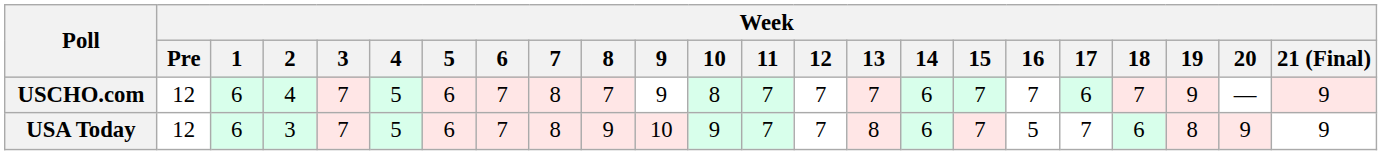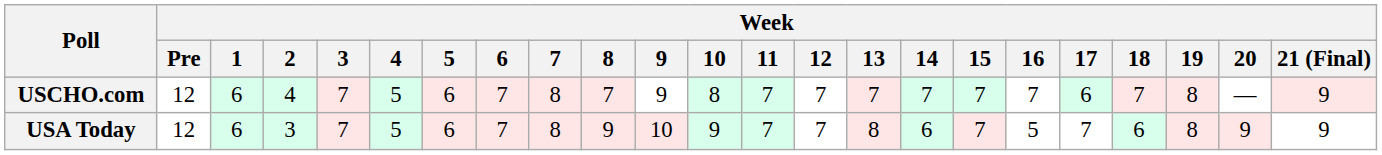USCHO.com | Week / 14: 6 -> 7
USCHO.com | Week / 19: 9 -> 8
